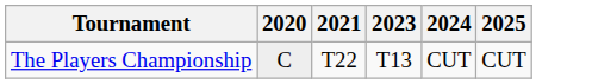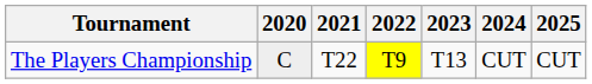+ column: 2022 | T9
